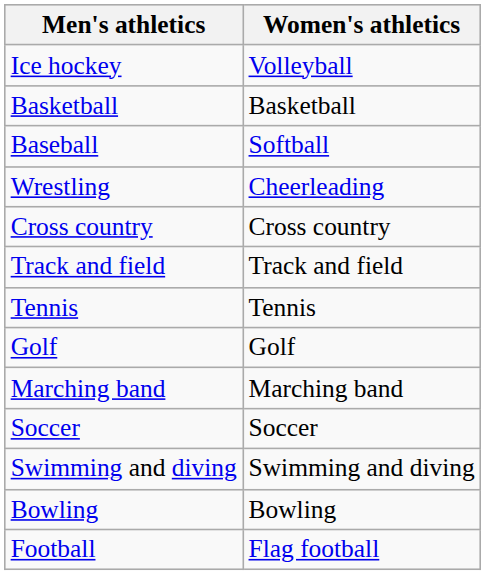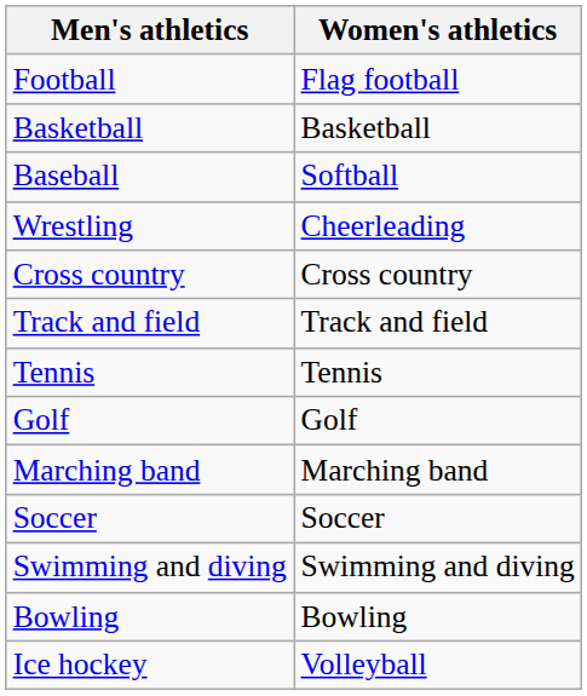rows swapped: Football <-> Ice hockey
